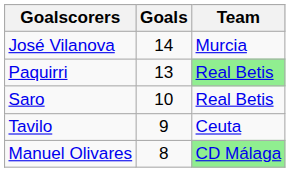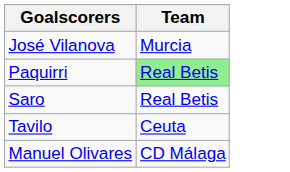- column: Goals | 14 | 13 | 10 | 9 | 8
Manuel Olivares | Team: lightgreen background -> no background
